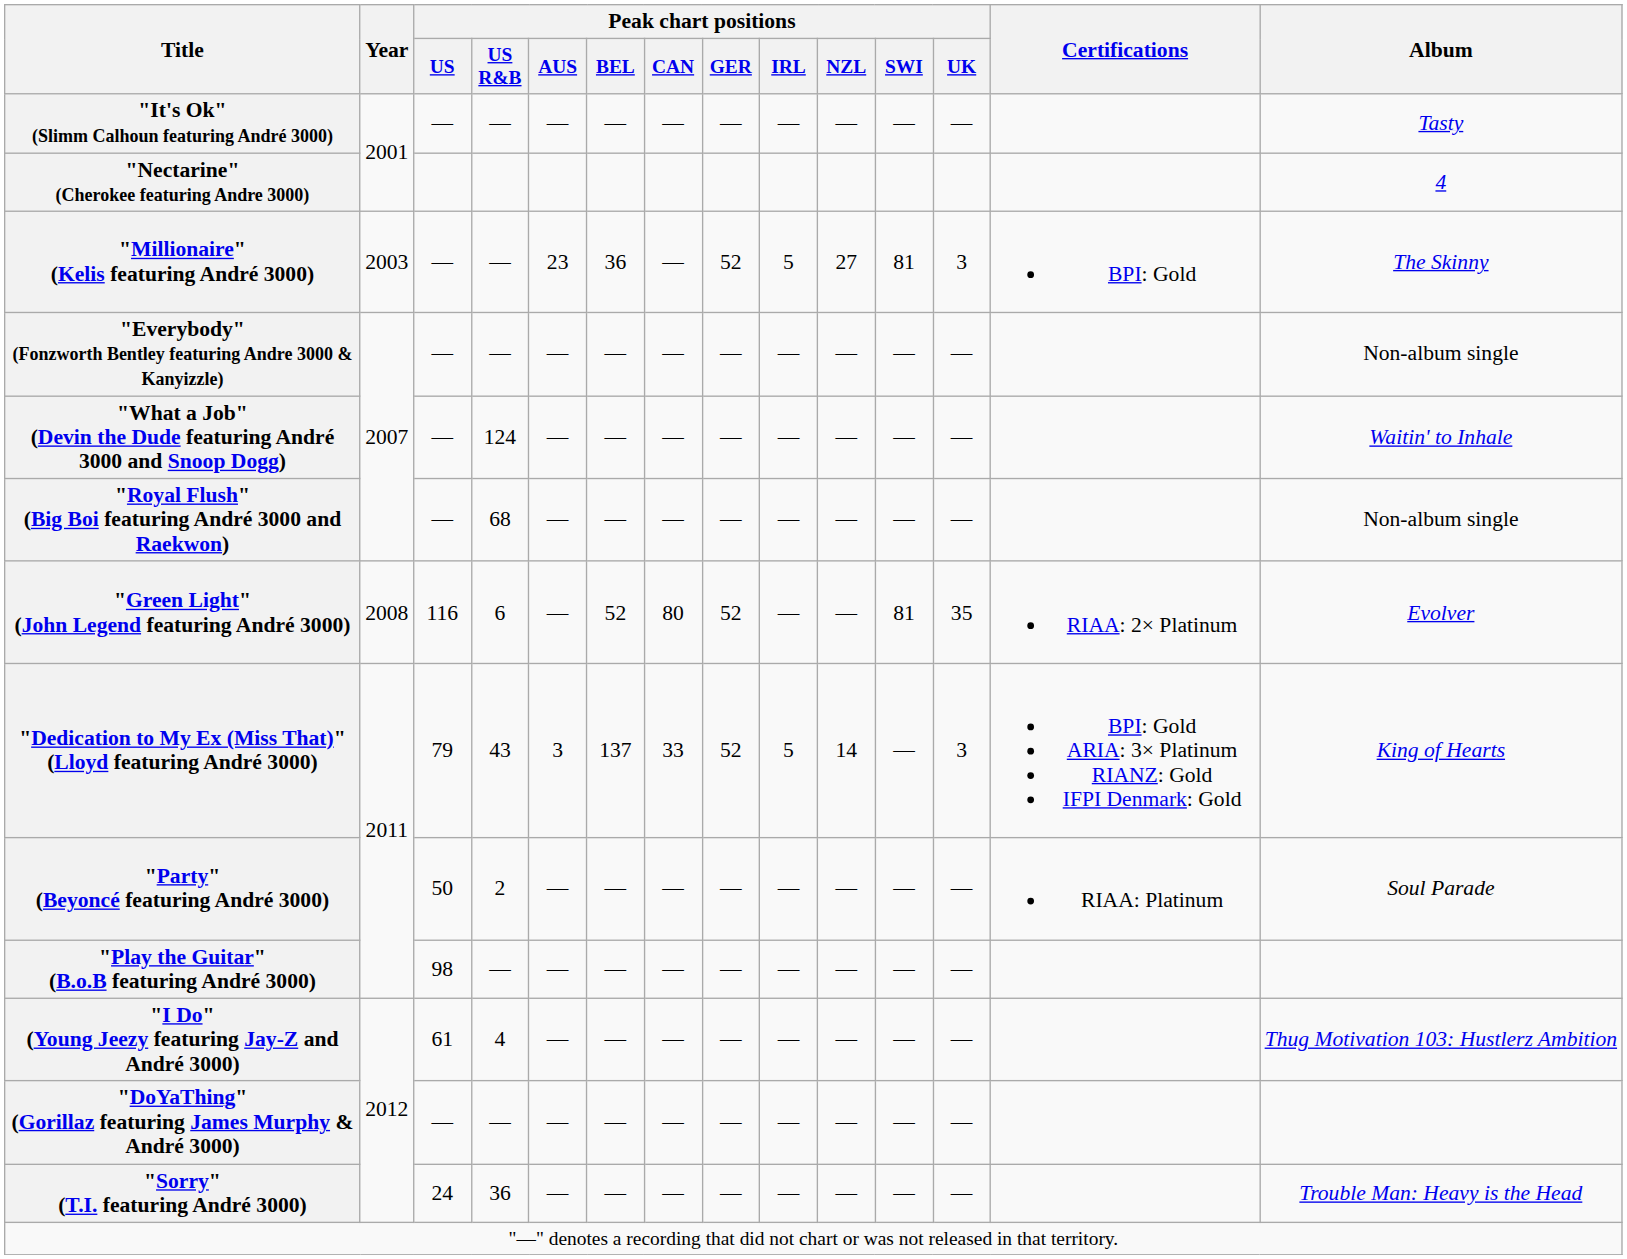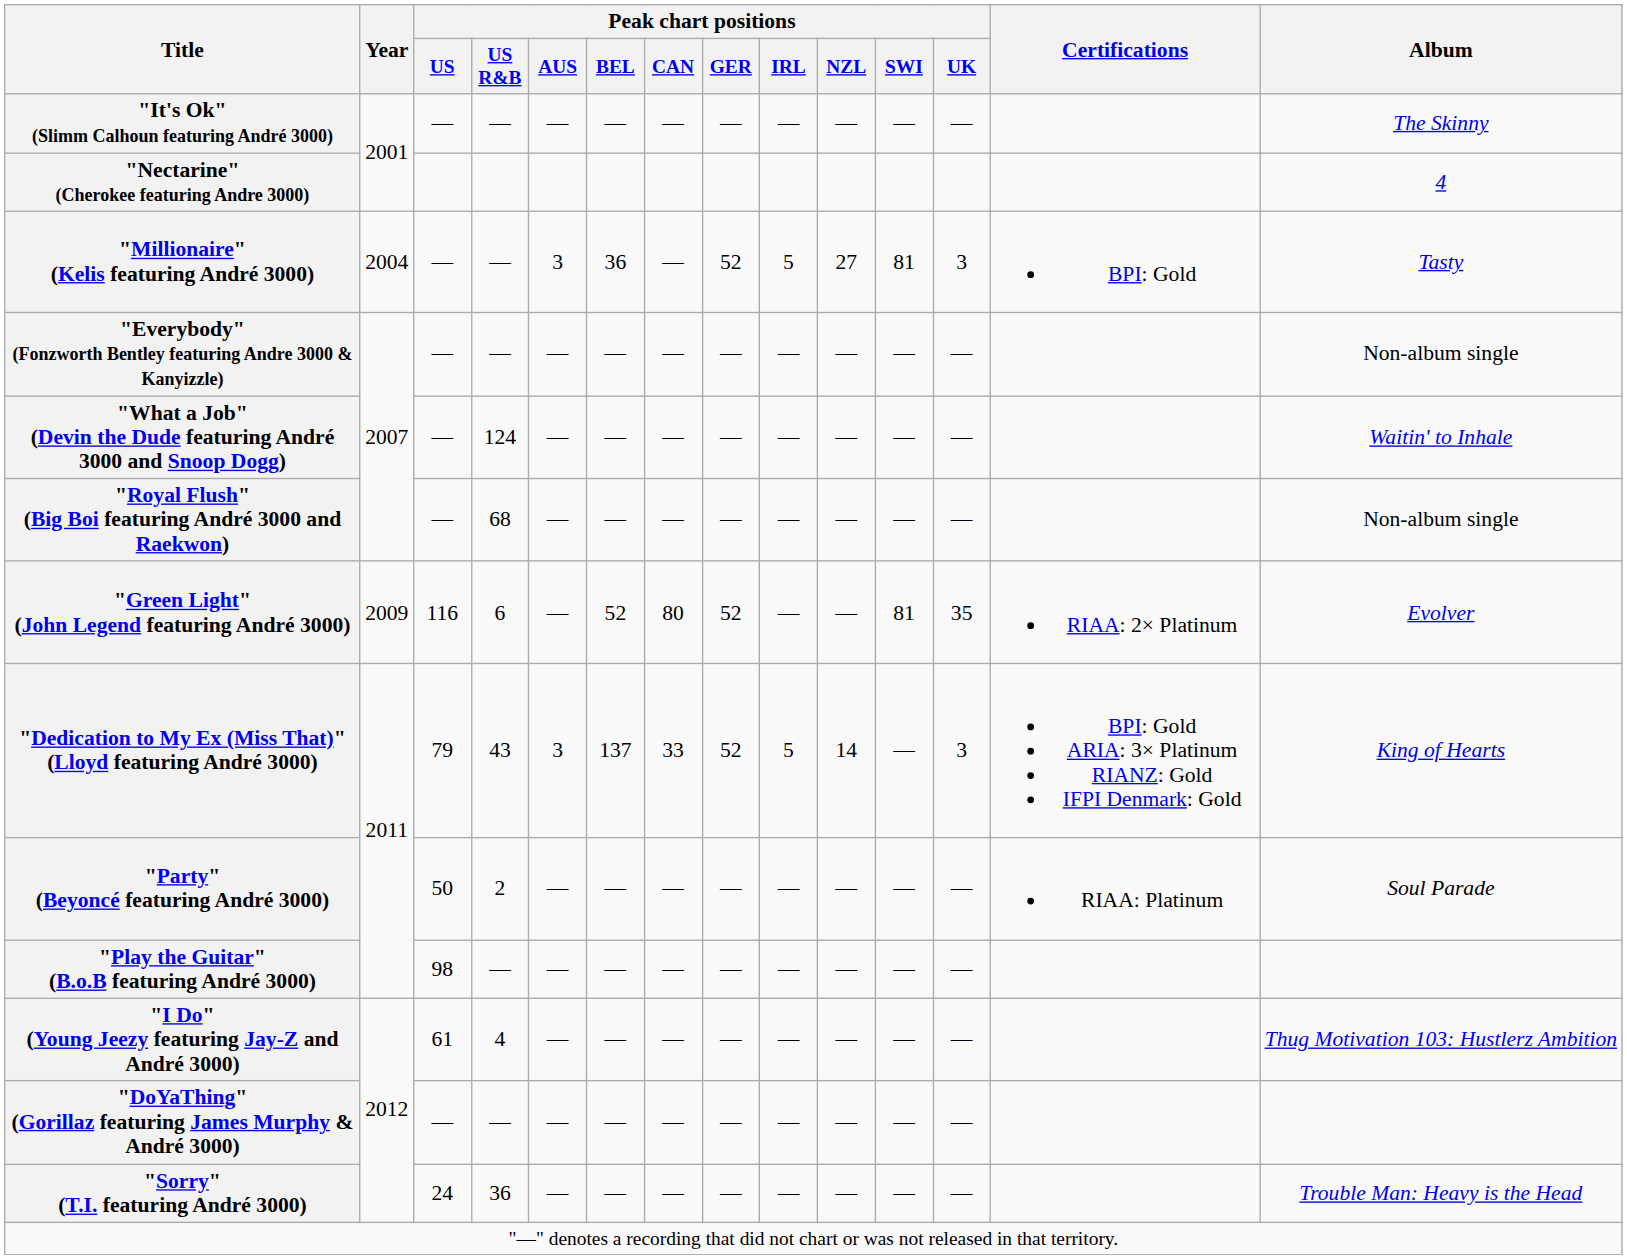"It's Ok" (Slimm Calhoun featuring André 3000) | Album: Tasty -> The Skinny
"Millionaire" (Kelis featuring André 3000) | Year: 2003 -> 2004
"Millionaire" (Kelis featuring André 3000) | Peak chart positions / AUS: 23 -> 3
"Millionaire" (Kelis featuring André 3000) | Album: The Skinny -> Tasty
"Green Light" (John Legend featuring André 3000) | Year: 2008 -> 2009
